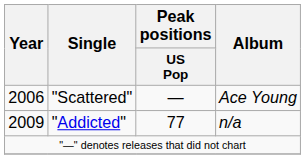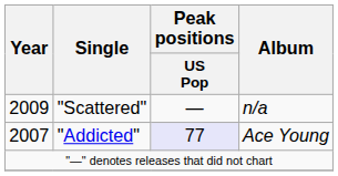"Scattered" | Year: 2006 -> 2009
"Scattered" | Album: Ace Young -> n/a
"Addicted" | Year: 2009 -> 2007
"Addicted" | Peak positions / US Pop: no background -> lavender background
"Addicted" | Album: n/a -> Ace Young
